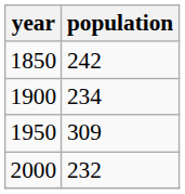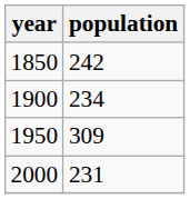2000 | population: 232 -> 231
